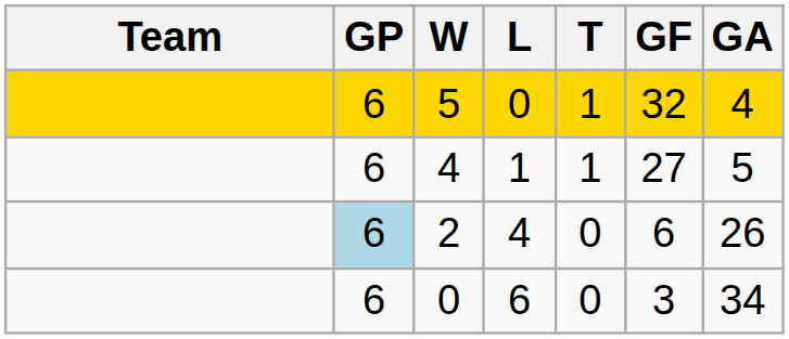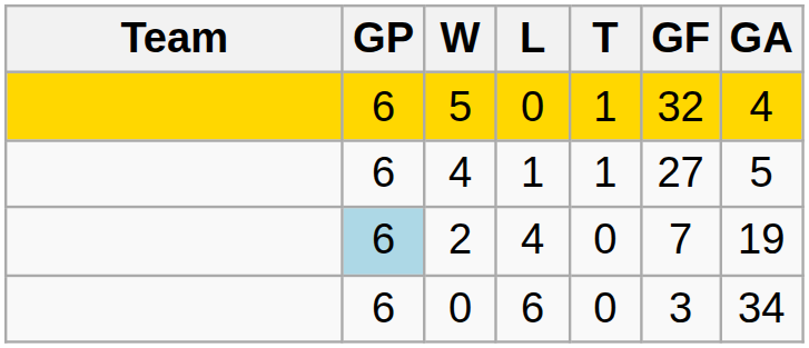2 | GF: 6 -> 7
2 | GA: 26 -> 19
